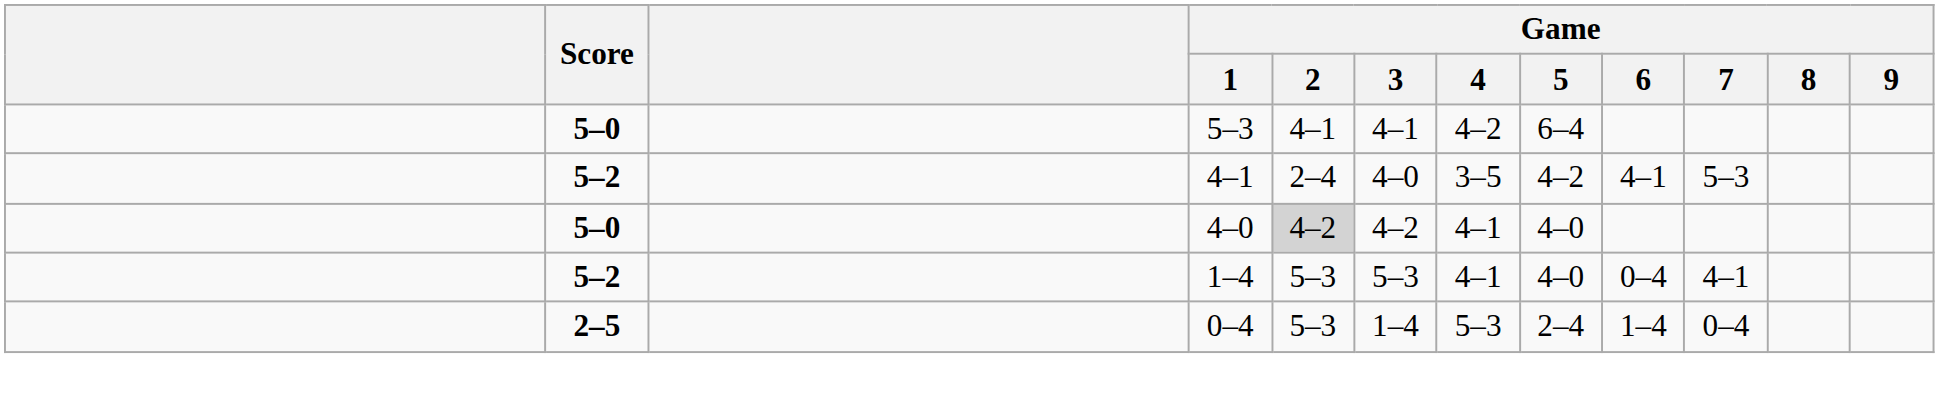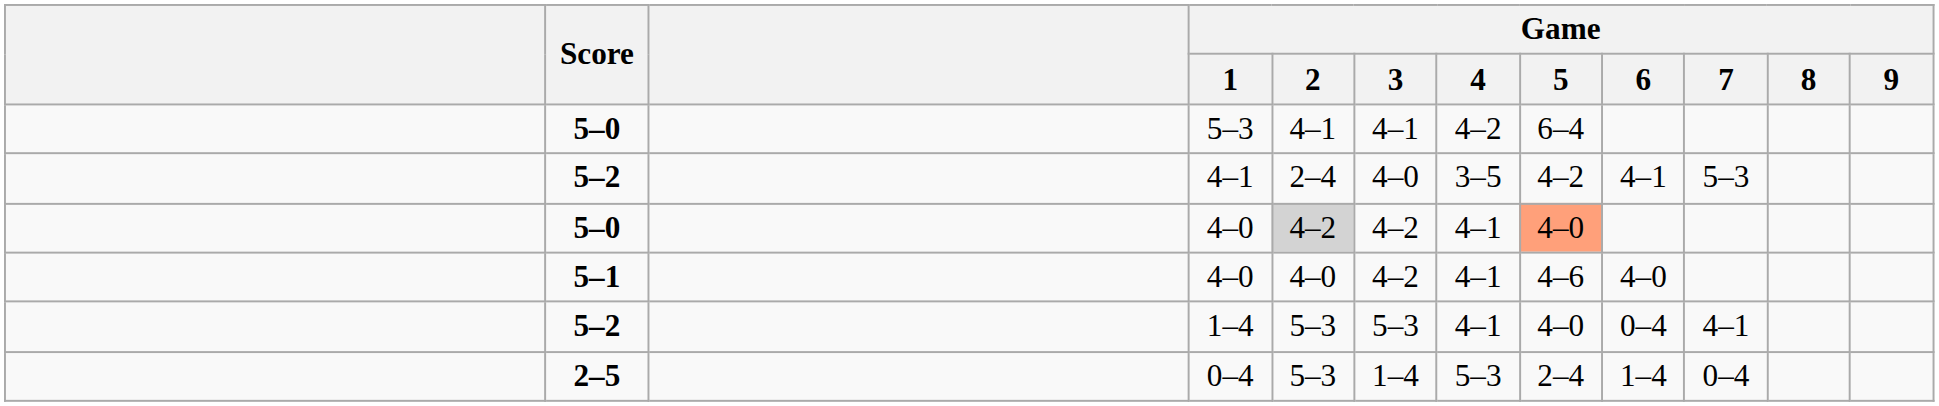5–0 / 4–0 | Game / 5: no background -> lightsalmon background
+ row: 5–1 | 4–0 | 4–0 | 4–2 | 4–1 | 4–6 | 4–0
